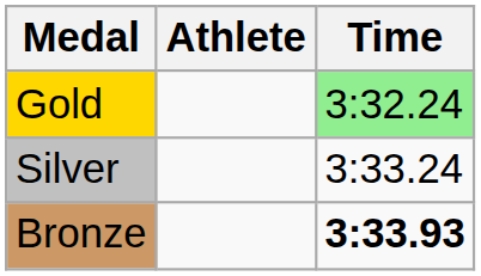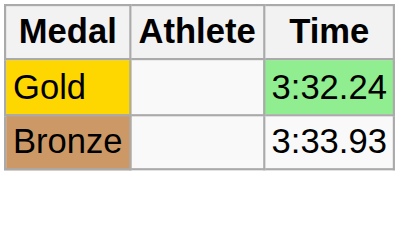- row: Silver | 3:33.24
Bronze | Time: bold -> normal
